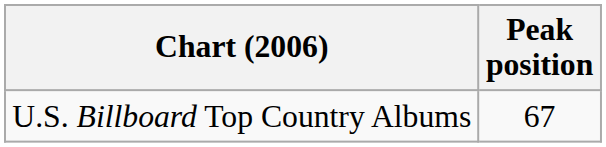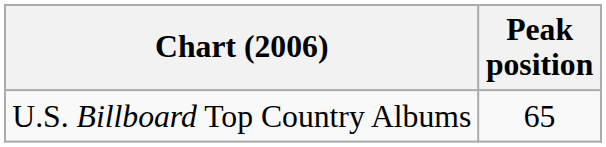U.S. Billboard Top Country Albums | Peak position: 67 -> 65
